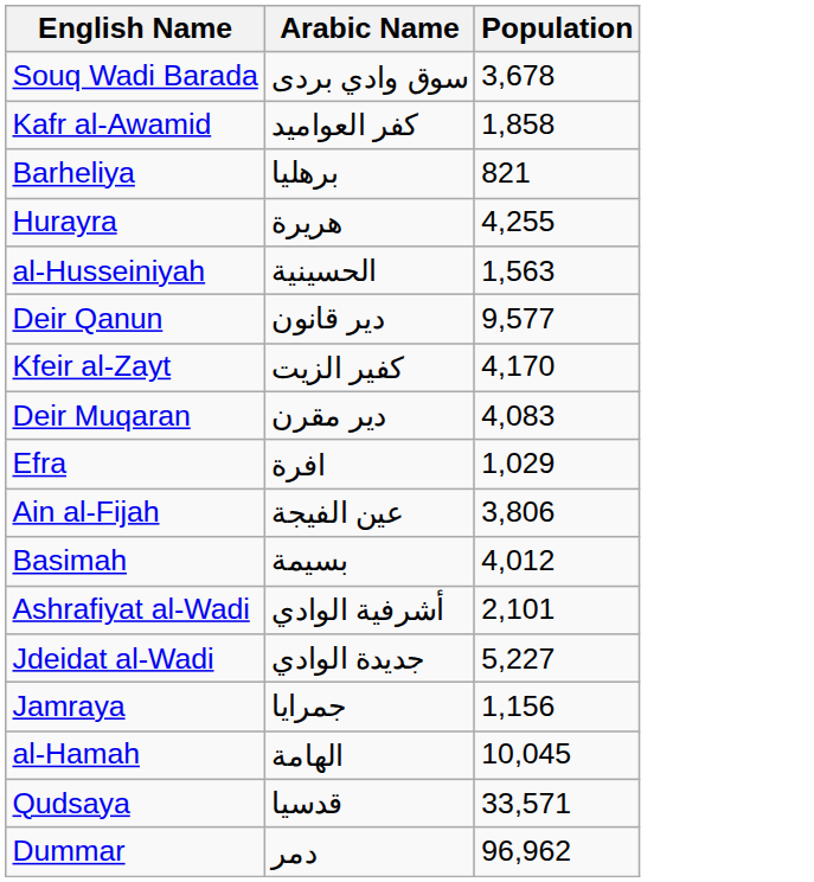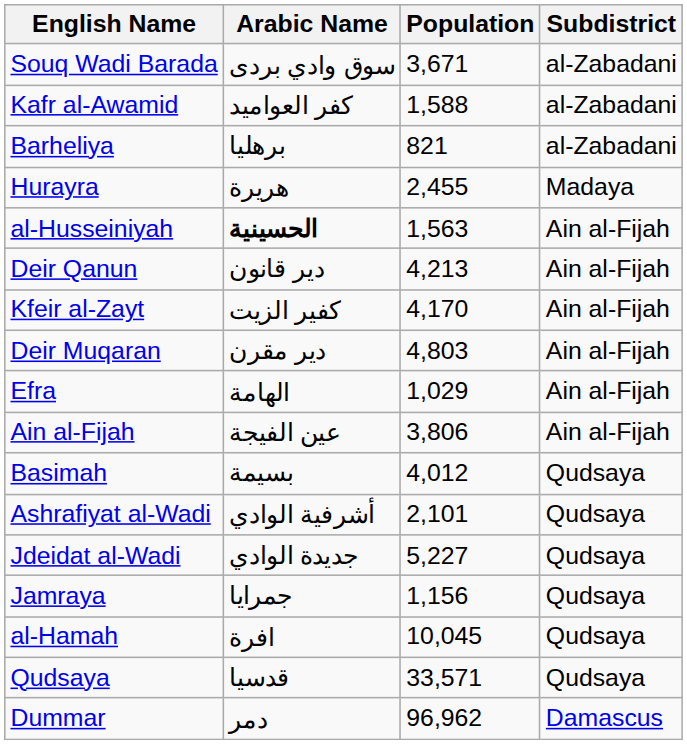+ column: Subdistrict | al-Zabadani | al-Zabadani | al-Zabadani | Madaya | Ain al-Fijah | Ain al-Fijah | Ain al-Fijah | Ain al-Fijah | Ain al-Fijah | Ain al-Fijah | Qudsaya | Qudsaya | Qudsaya | Qudsaya | Qudsaya | Qudsaya | Damascus
Souq Wadi Barada | Population: 3,678 -> 3,671
Kafr al-Awamid | Population: 1,858 -> 1,588
Hurayra | Population: 4,255 -> 2,455
al-Husseiniyah | Arabic Name: normal -> bold
Deir Qanun | Population: 9,577 -> 4,213
Deir Muqaran | Population: 4,083 -> 4,803
Efra | Arabic Name: افرة -> الهامة
al-Hamah | Arabic Name: الهامة -> افرة
